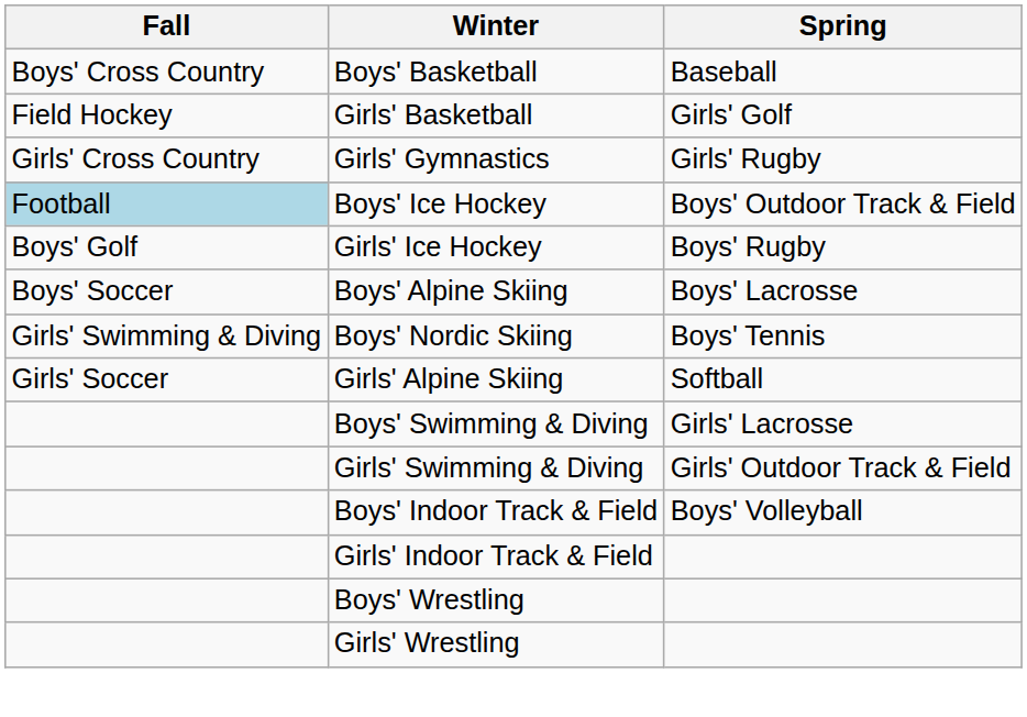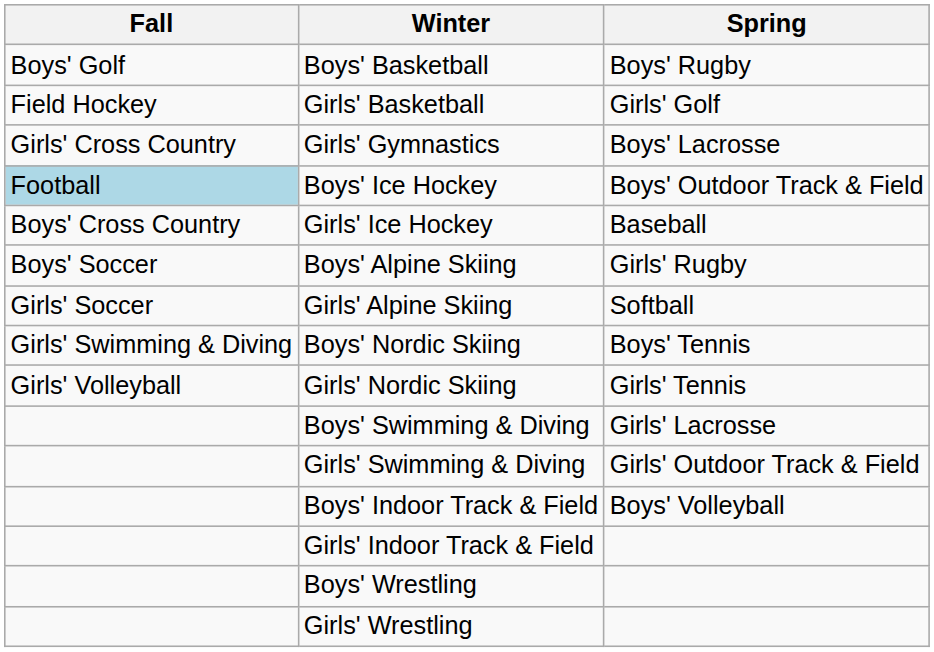Boys' Basketball | Fall: Boys' Cross Country -> Boys' Golf
Boys' Basketball | Spring: Baseball -> Boys' Rugby
Girls' Gymnastics | Spring: Girls' Rugby -> Boys' Lacrosse
Girls' Ice Hockey | Fall: Boys' Golf -> Boys' Cross Country
Girls' Ice Hockey | Spring: Boys' Rugby -> Baseball
Boys' Alpine Skiing | Spring: Boys' Lacrosse -> Girls' Rugby
rows swapped: Girls' Alpine Skiing <-> Boys' Nordic Skiing
+ row: Girls' Volleyball | Girls' Nordic Skiing | Girls' Tennis
